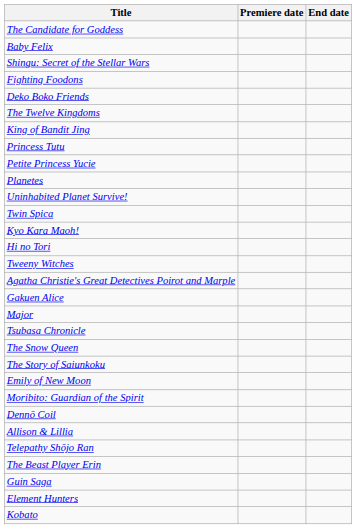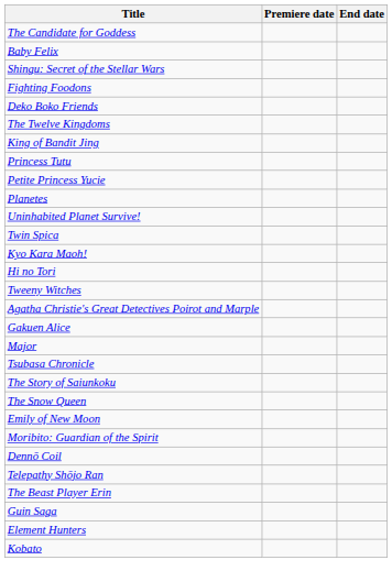rows swapped: The Snow Queen <-> The Story of Saiunkoku
- row: Allison & Lillia
